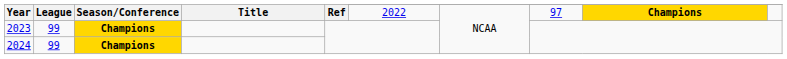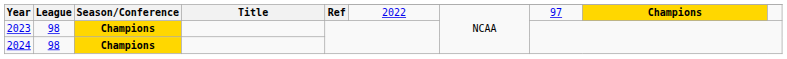2023 | League: 99 -> 98
2024 | League: 99 -> 98
